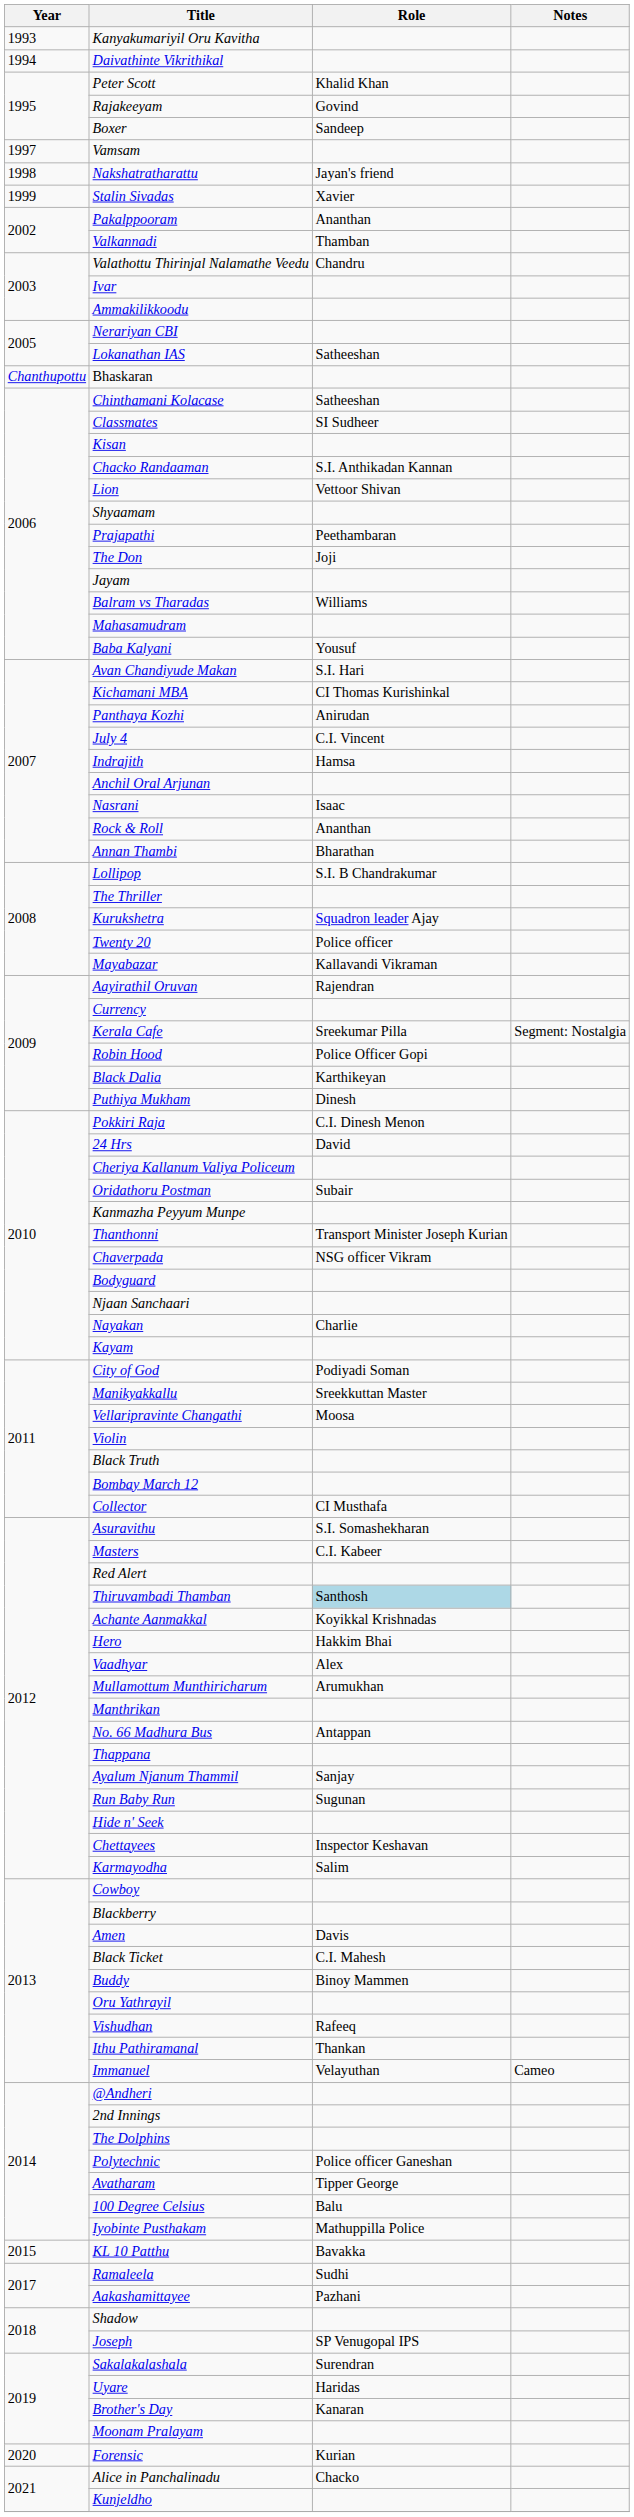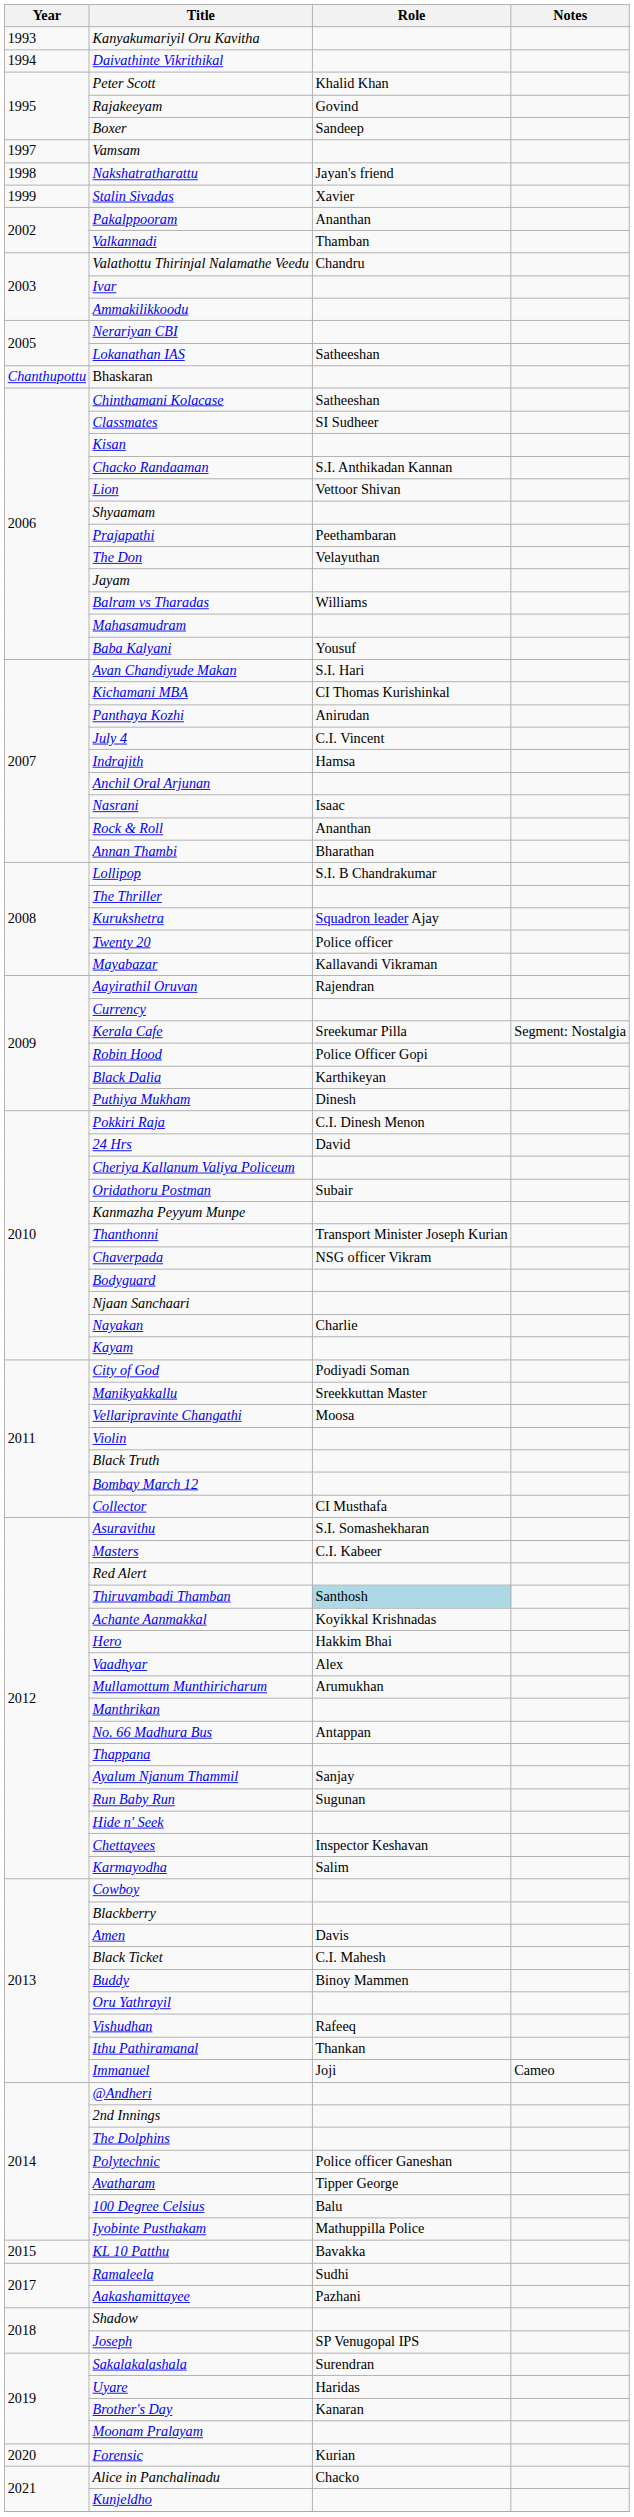The Don | Role: Joji -> Velayuthan
Immanuel | Role: Velayuthan -> Joji
